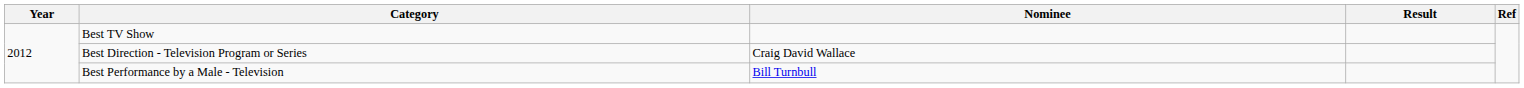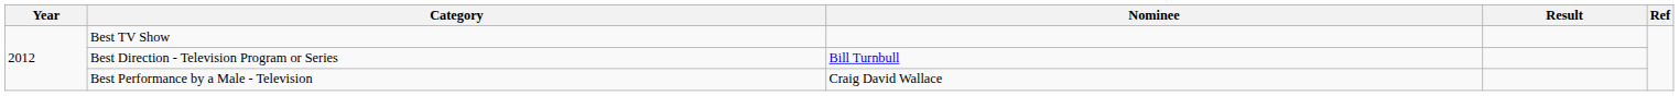Best Direction - Television Program or Series | Nominee: Craig David Wallace -> Bill Turnbull
Best Performance by a Male - Television | Nominee: Bill Turnbull -> Craig David Wallace
